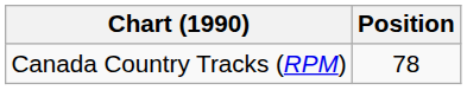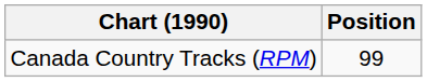Canada Country Tracks (RPM) | Position: 78 -> 99
